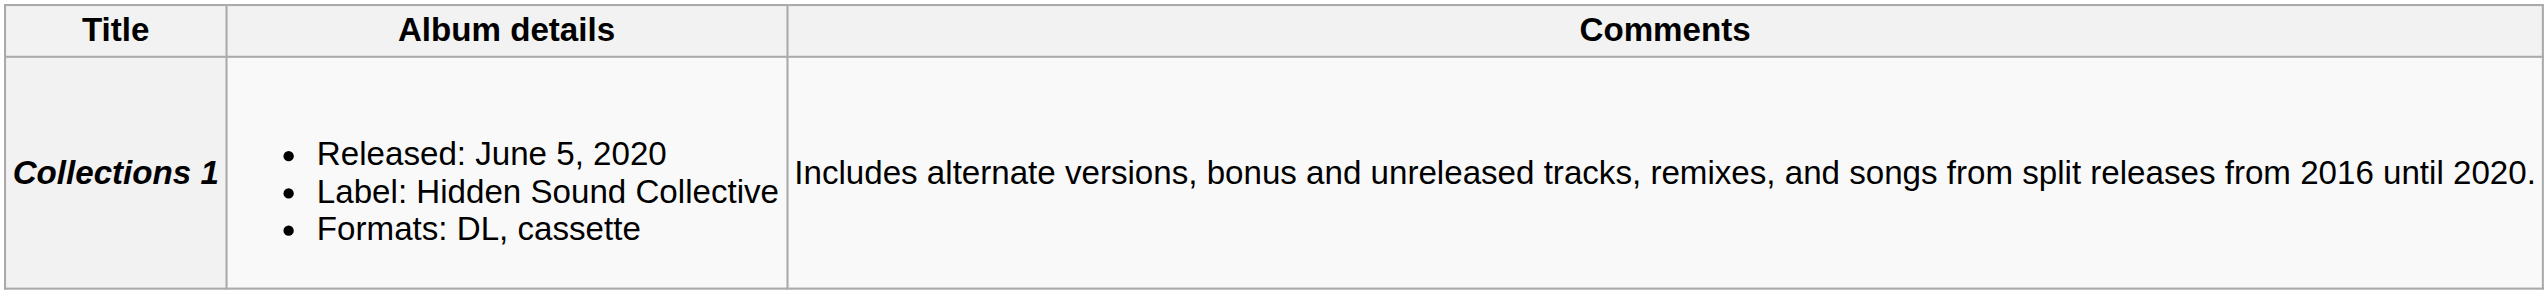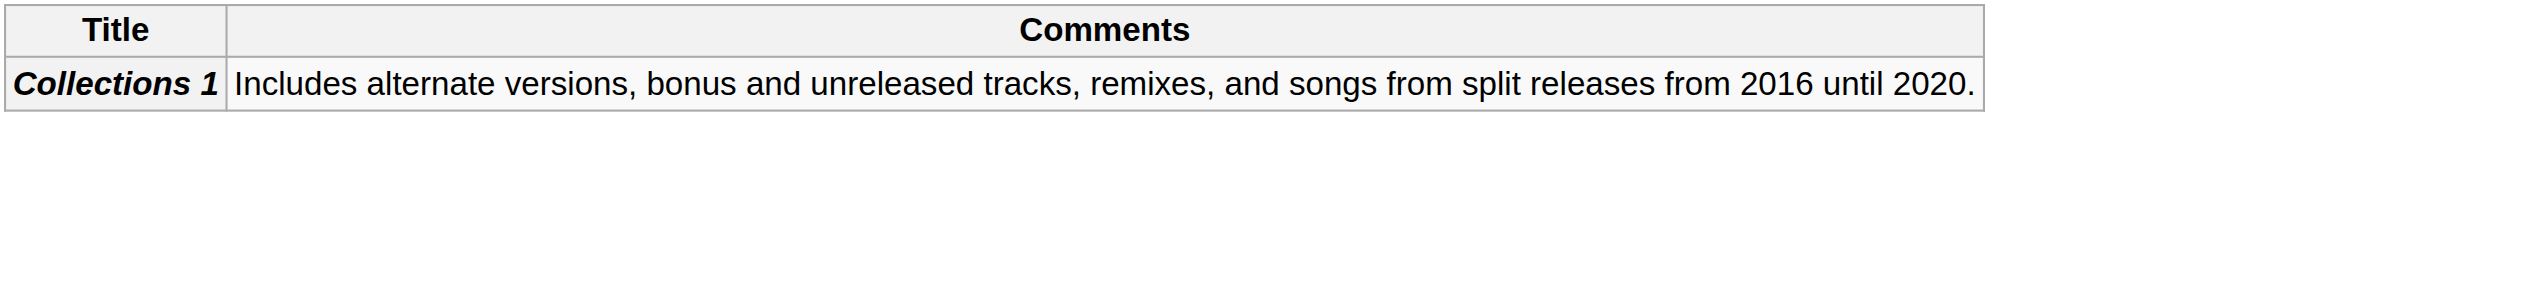- column: Album details | Released: June 5, 2020 Label: Hidden Sound Collective Formats: DL, cassette
